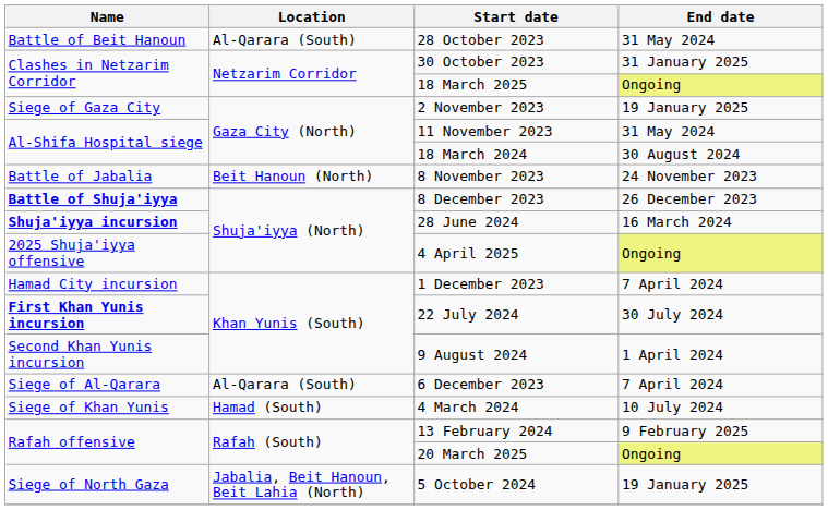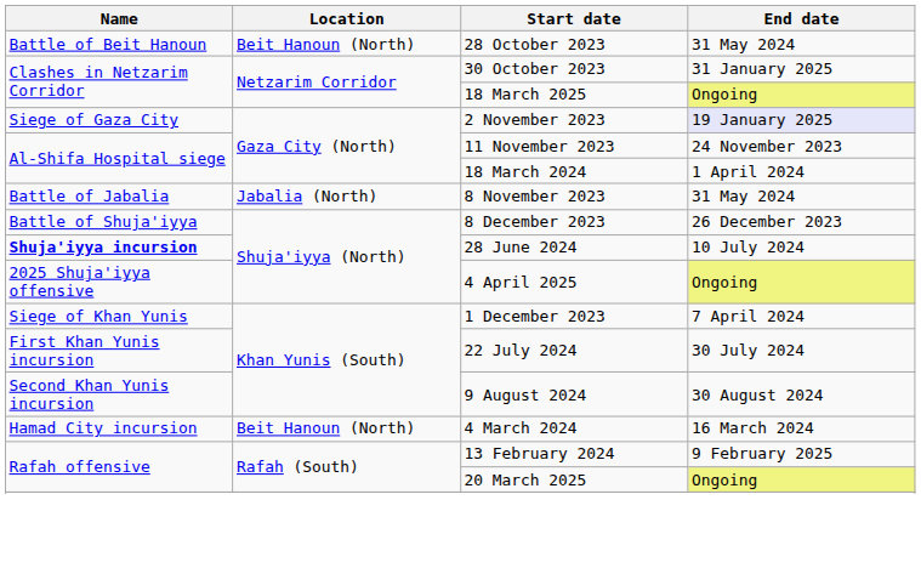28 October 2023 | Location: Al-Qarara (South) -> Beit Hanoun (North)
2 November 2023 | End date: no background -> lavender background
11 November 2023 | End date: 31 May 2024 -> 24 November 2023
18 March 2024 | End date: 30 August 2024 -> 1 April 2024
8 November 2023 | Location: Beit Hanoun (North) -> Jabalia (North)
8 November 2023 | End date: 24 November 2023 -> 31 May 2024
8 December 2023 | Name: bold -> normal
28 June 2024 | End date: 16 March 2024 -> 10 July 2024
1 December 2023 | Name: Hamad City incursion -> Siege of Khan Yunis
22 July 2024 | Name: bold -> normal
9 August 2024 | End date: 1 April 2024 -> 30 August 2024
- row: Siege of Al-Qarara | Al-Qarara (South) | 6 December 2023 | 7 April 2024
4 March 2024 | Name: Siege of Khan Yunis -> Hamad City incursion
4 March 2024 | Location: Hamad (South) -> Beit Hanoun (North)
4 March 2024 | End date: 10 July 2024 -> 16 March 2024
- row: Siege of North Gaza | Jabalia, Beit Hanoun, Beit Lahia (North) | 5 October 2024 | 19 January 2025
